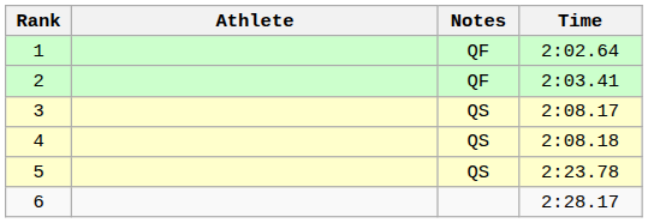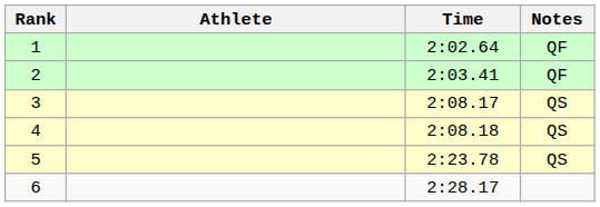columns swapped: Time <-> Notes
